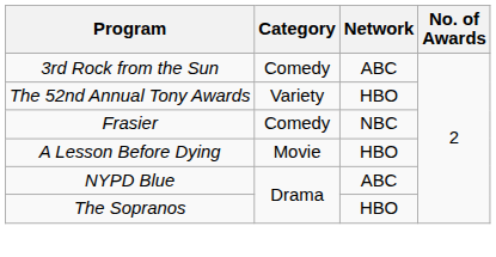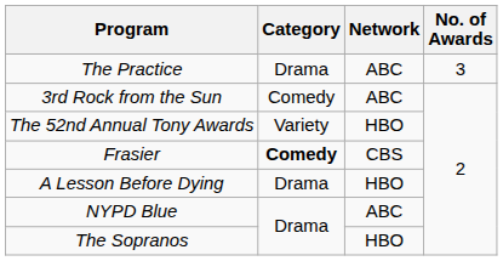+ row: The Practice | Drama | ABC | 3
Frasier | Category: normal -> bold
Frasier | Network: NBC -> CBS
A Lesson Before Dying | Category: Movie -> Drama
